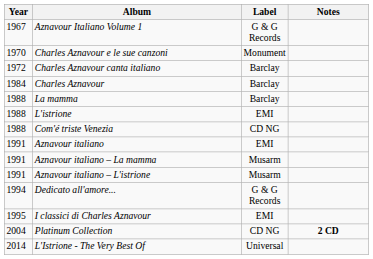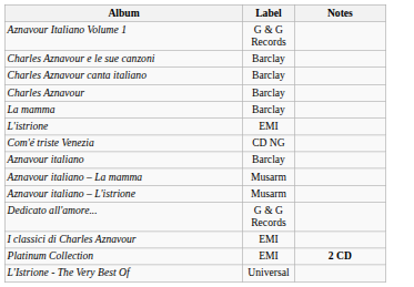- column: Year | 1967 | 1970 | 1972 | 1984 | 1988 | 1988 | 1988 | 1991 | 1991 | 1991 | 1994 | 1995 | 2004 | 2014
Charles Aznavour e le sue canzoni | Label: Monument -> Barclay
Aznavour italiano | Label: EMI -> Barclay
Platinum Collection | Label: CD NG -> EMI
